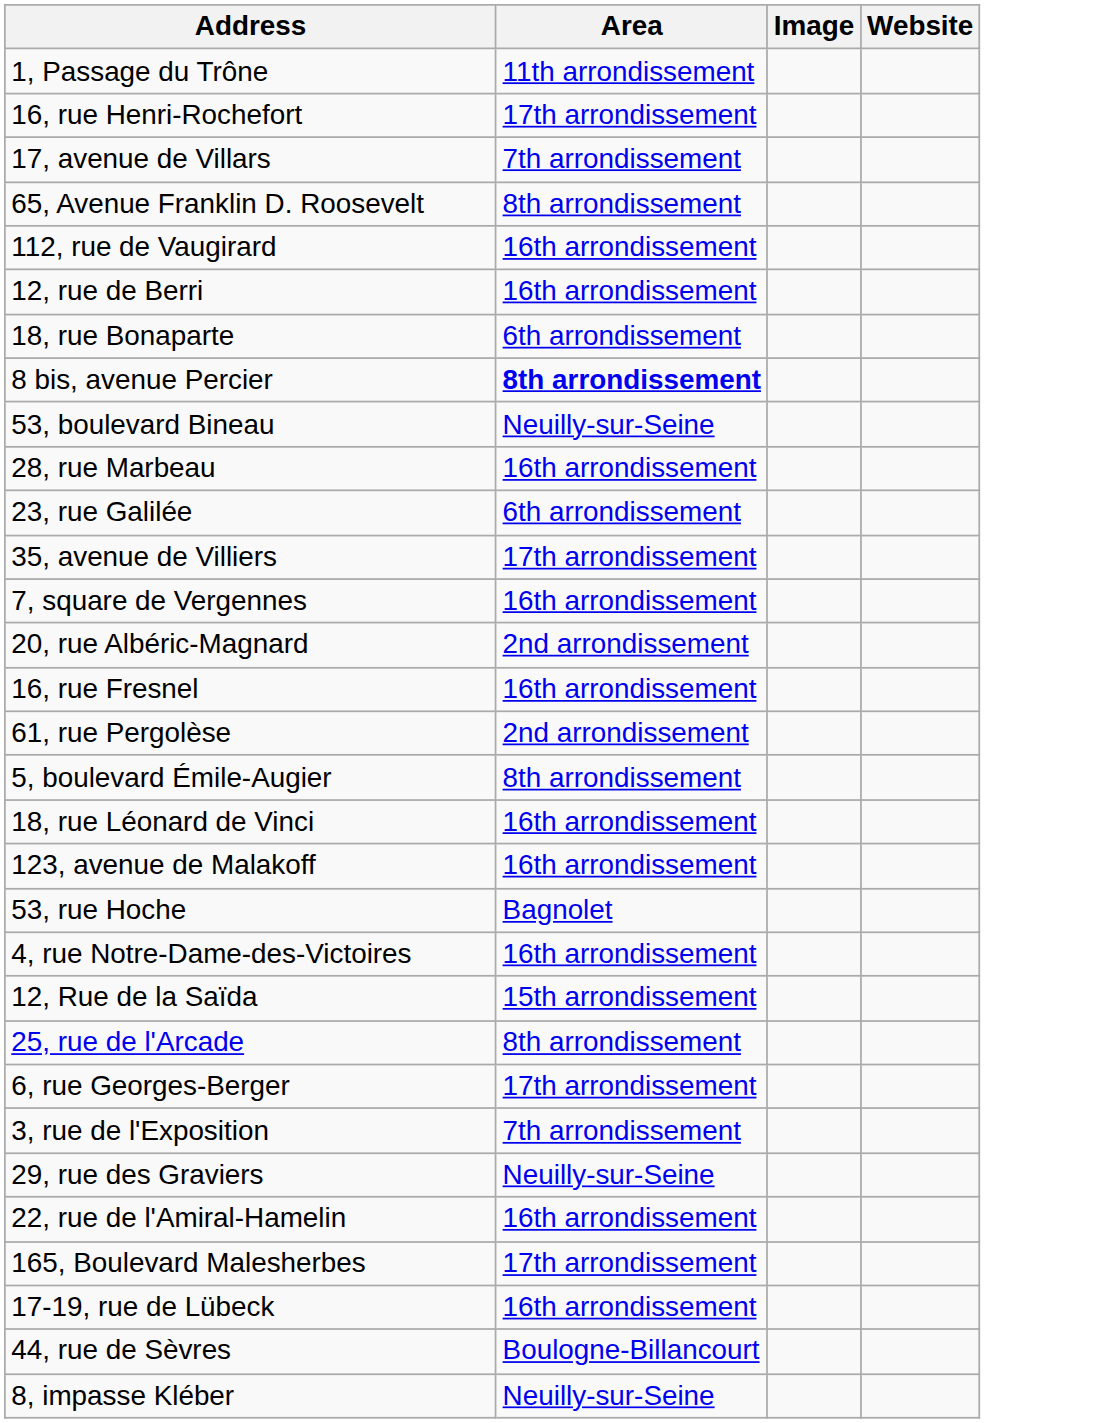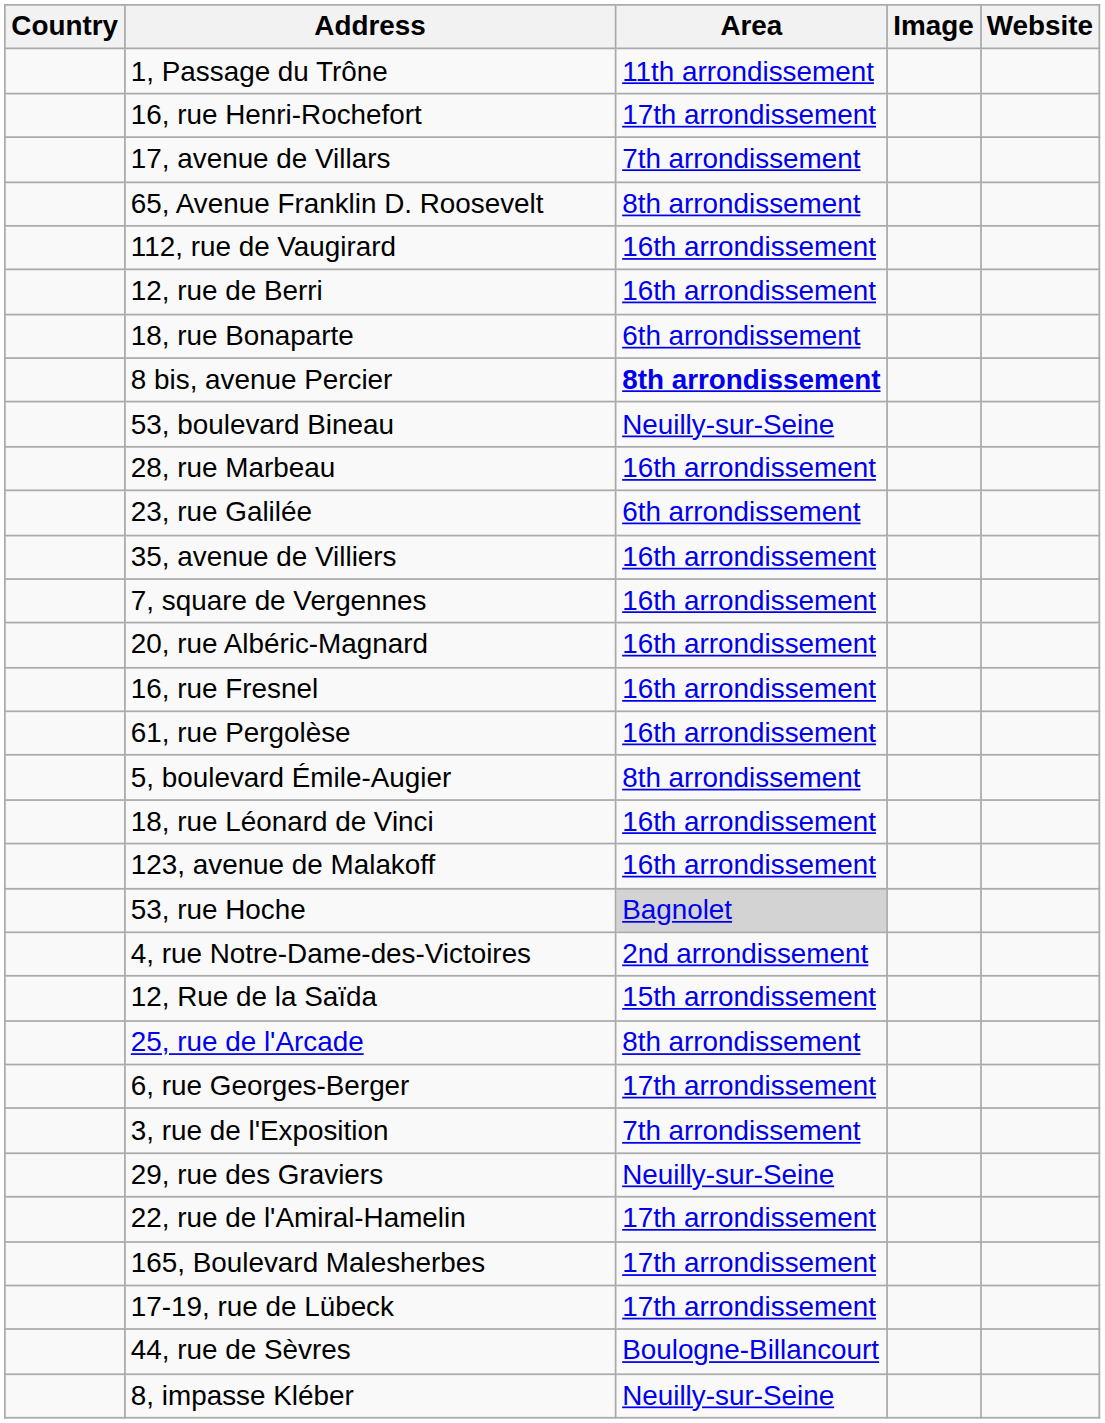+ column: Country
35, avenue de Villiers | Area: 17th arrondissement -> 16th arrondissement
20, rue Albéric-Magnard | Area: 2nd arrondissement -> 16th arrondissement
61, rue Pergolèse | Area: 2nd arrondissement -> 16th arrondissement
53, rue Hoche | Area: no background -> lightgrey background
4, rue Notre-Dame-des-Victoires | Area: 16th arrondissement -> 2nd arrondissement
22, rue de l'Amiral-Hamelin | Area: 16th arrondissement -> 17th arrondissement
17-19, rue de Lübeck | Area: 16th arrondissement -> 17th arrondissement
